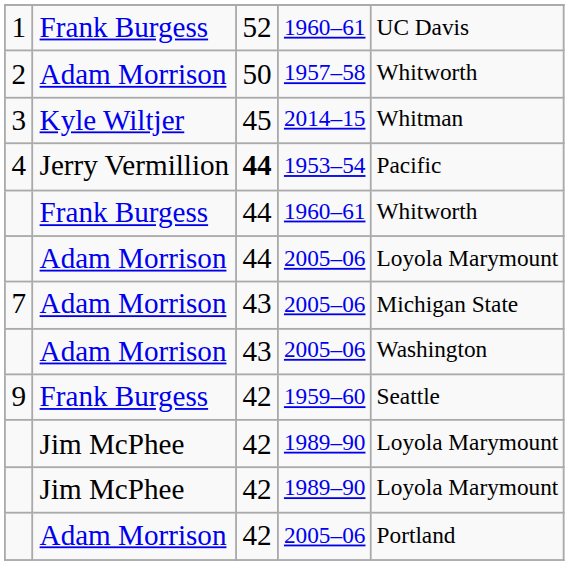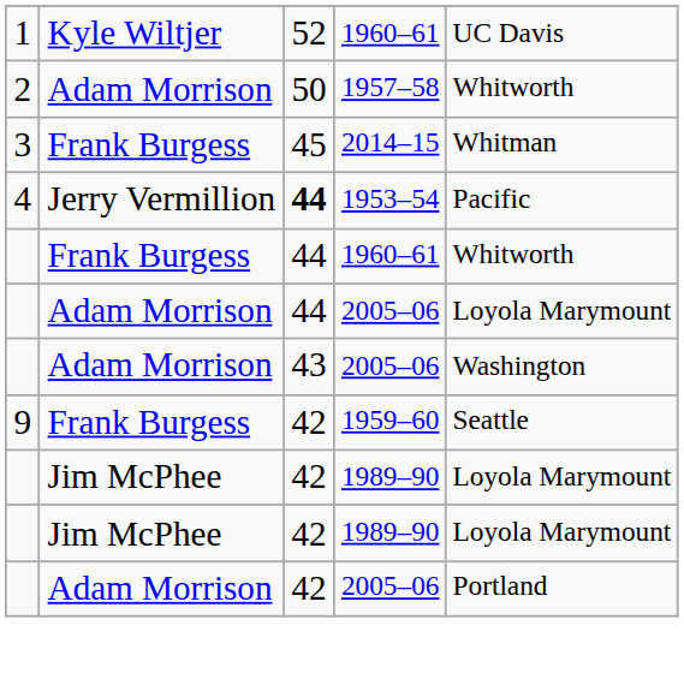1 | column 2: Frank Burgess -> Kyle Wiltjer
3 | column 2: Kyle Wiltjer -> Frank Burgess
- row: 7 | Adam Morrison | 43 | 2005–06 | Michigan State
